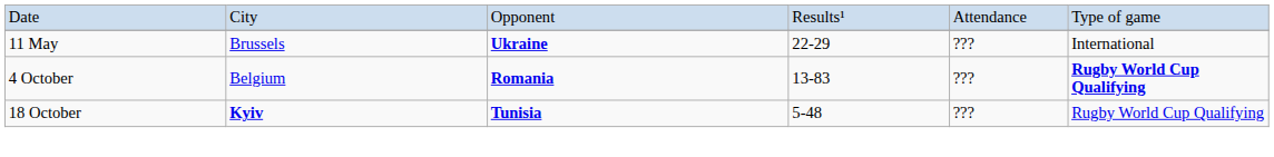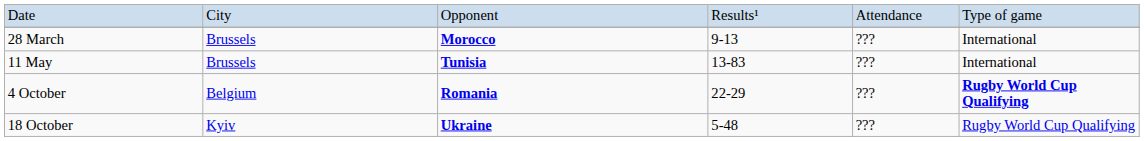+ row: 28 March | Brussels | Morocco | 9-13 | ??? | International
11 May | column 3: Ukraine -> Tunisia
11 May | column 4: 22-29 -> 13-83
4 October | column 4: 13-83 -> 22-29
18 October | column 2: bold -> normal
18 October | column 3: Tunisia -> Ukraine
